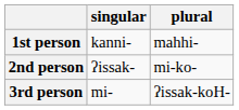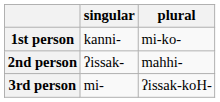1st person | plural: mahhi- -> mi-ko-
2nd person | plural: mi-ko- -> mahhi-
